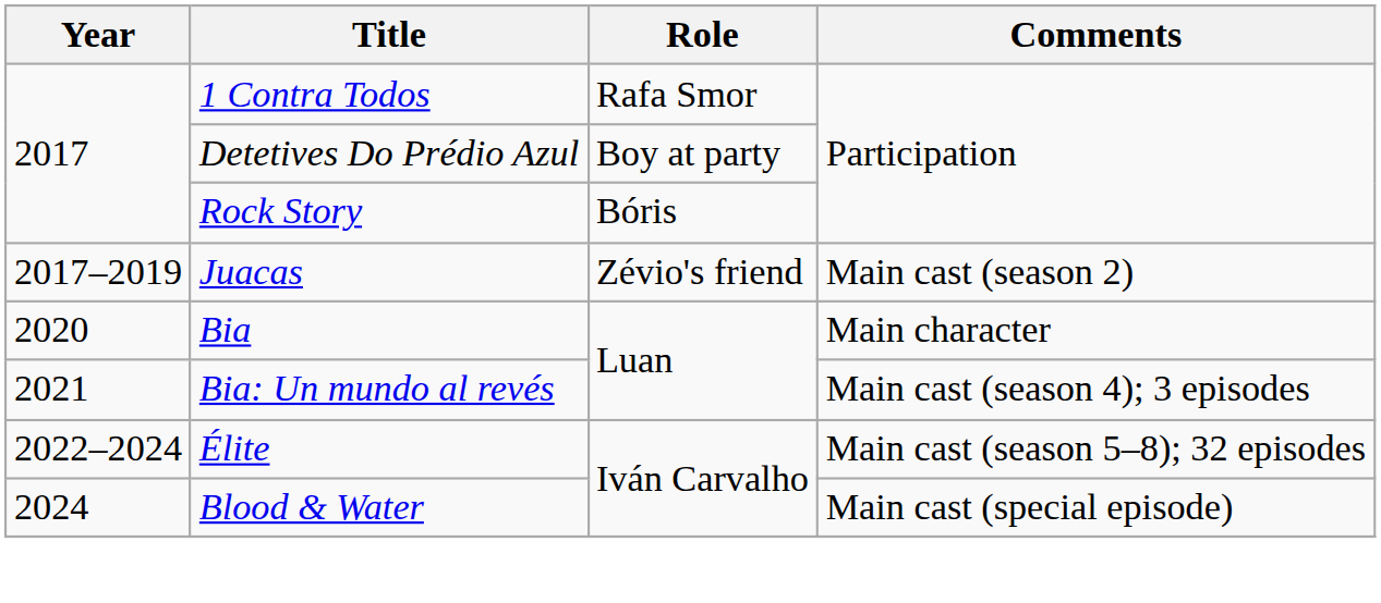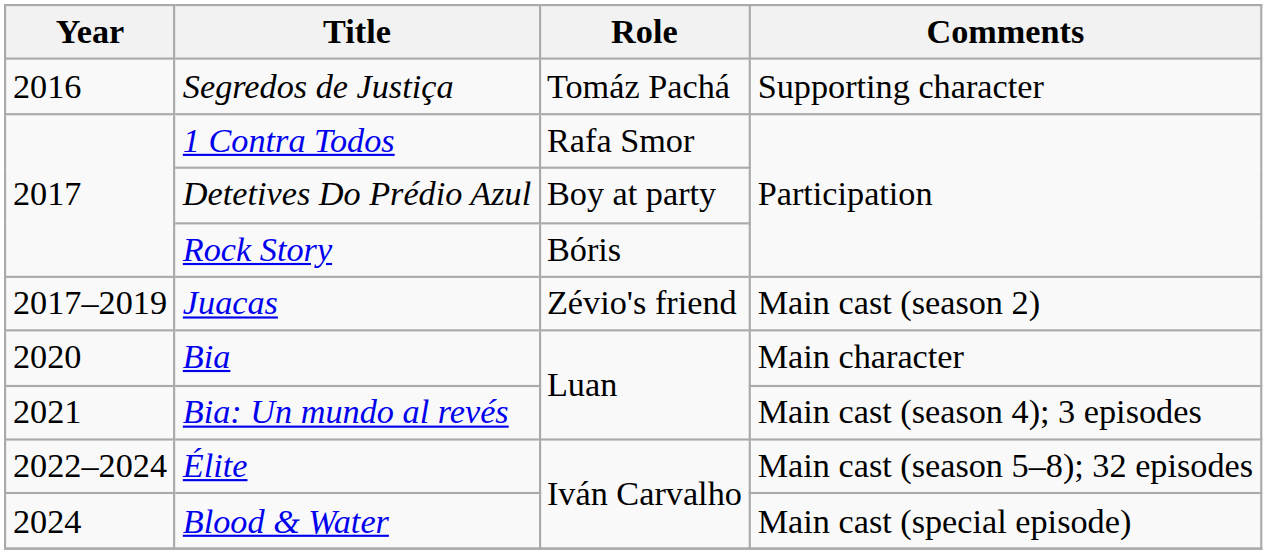+ row: 2016 | Segredos de Justiça | Tomáz Pachá | Supporting character
